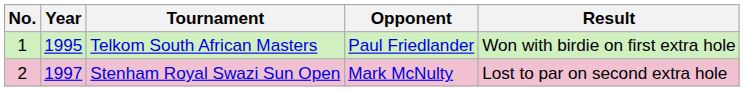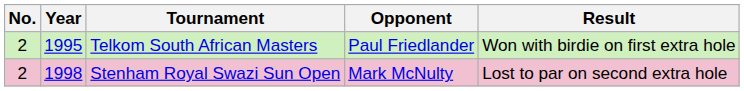Telkom South African Masters | No.: 1 -> 2
Stenham Royal Swazi Sun Open | Year: 1997 -> 1998
